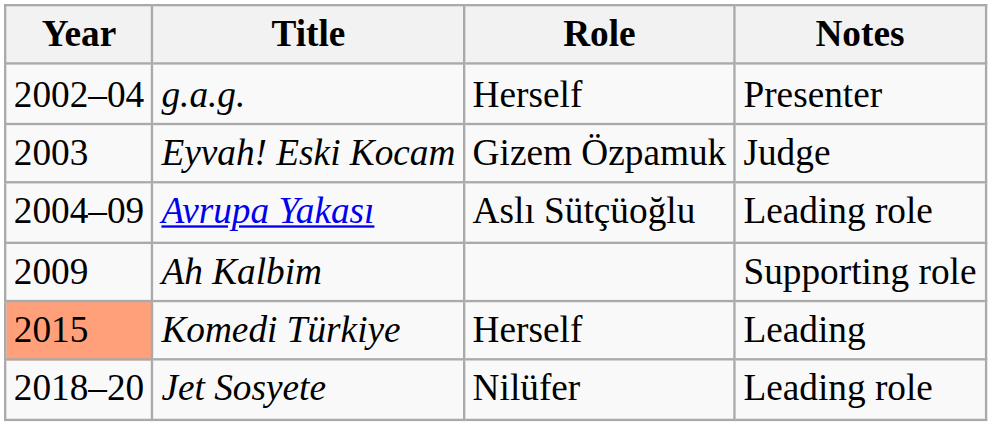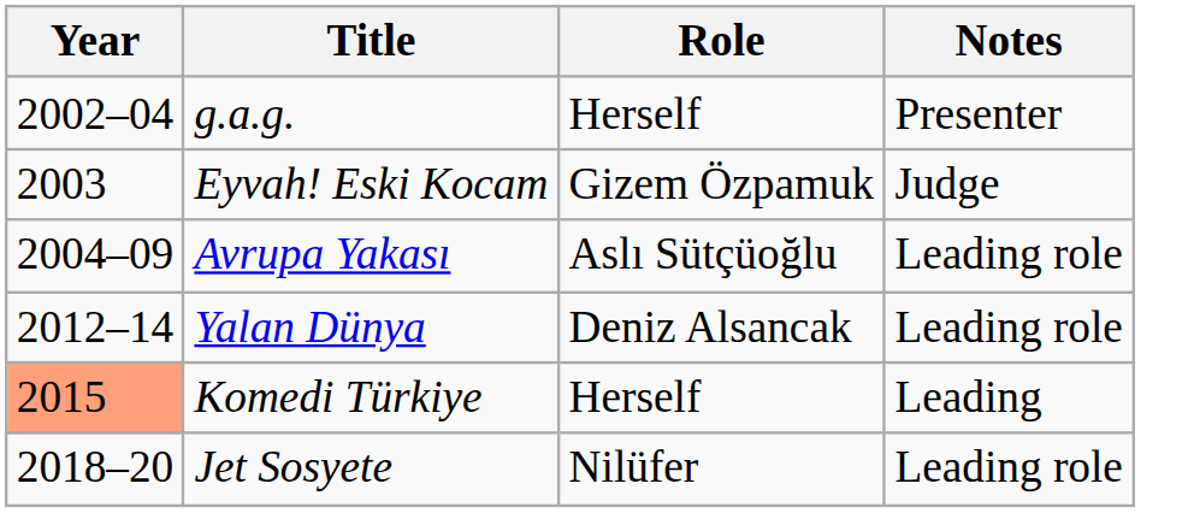- row: 2009 | Ah Kalbim | Supporting role
+ row: 2012–14 | Yalan Dünya | Deniz Alsancak | Leading role
